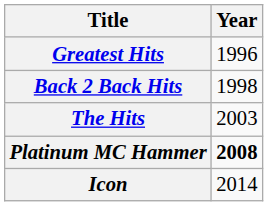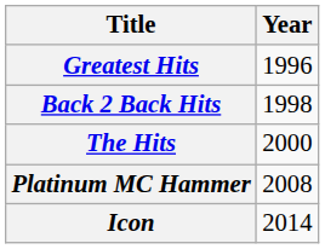The Hits | Year: 2003 -> 2000
Platinum MC Hammer | Year: bold -> normal
